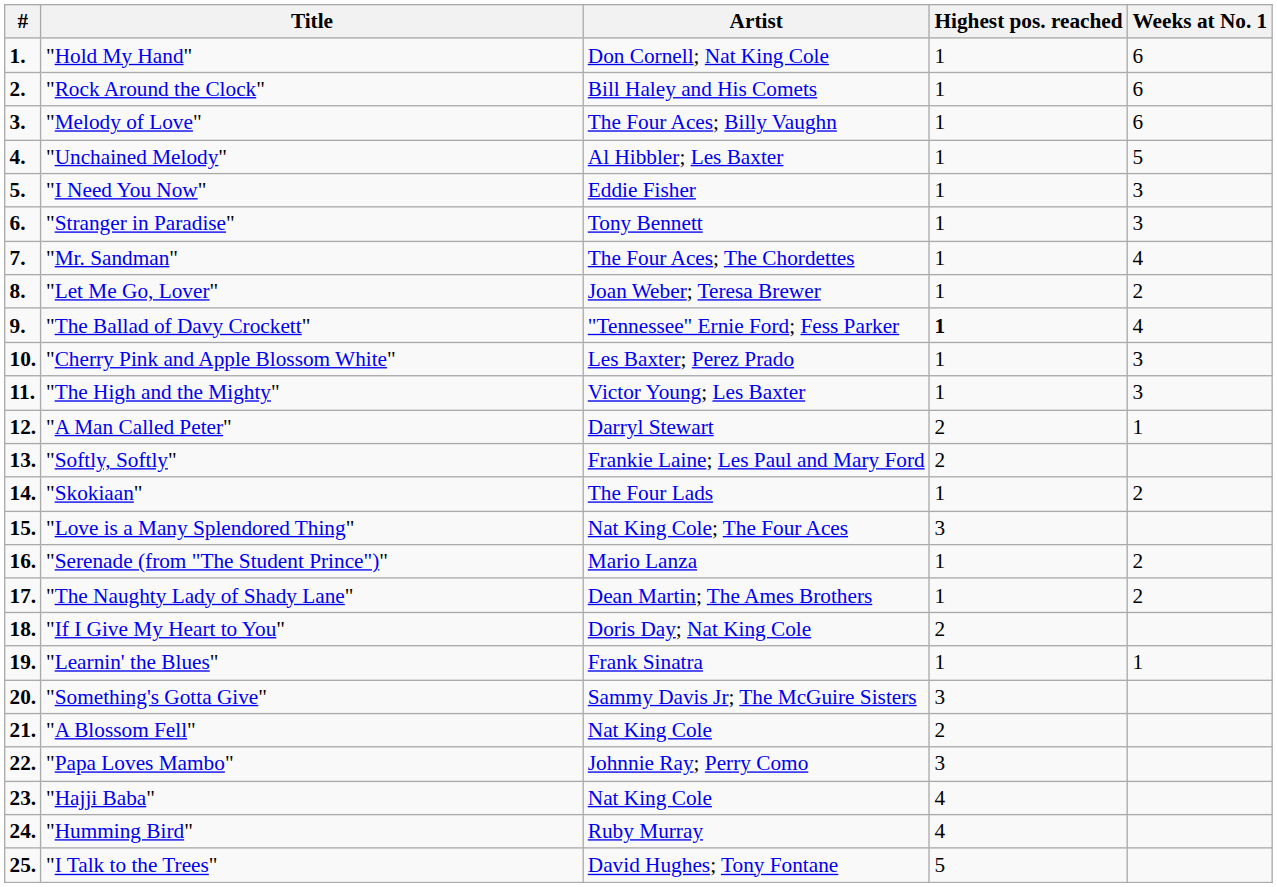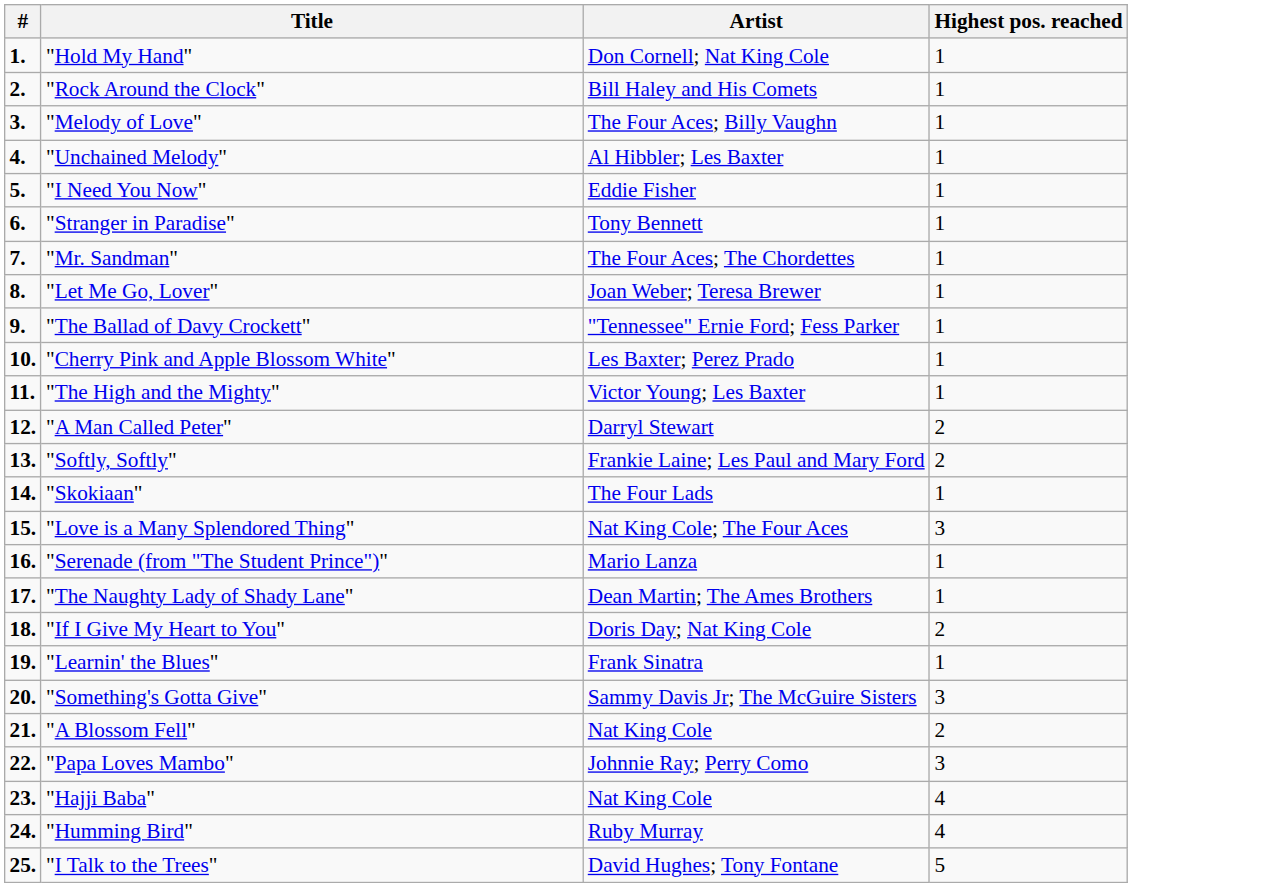- column: Weeks at No. 1 | 6 | 6 | 6 | 5 | 3 | 3 | 4 | 2 | 4 | 3 | 3 | 1 | 2 | 2 | 2 | 1
"The Ballad of Davy Crockett" | Highest pos. reached: bold -> normal
